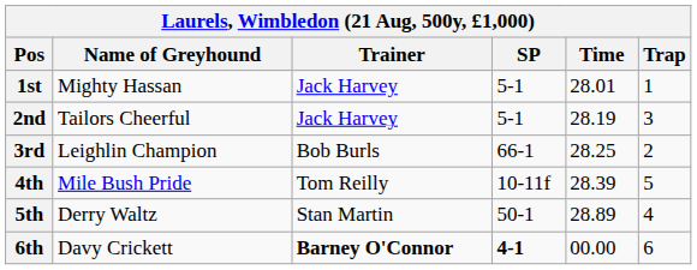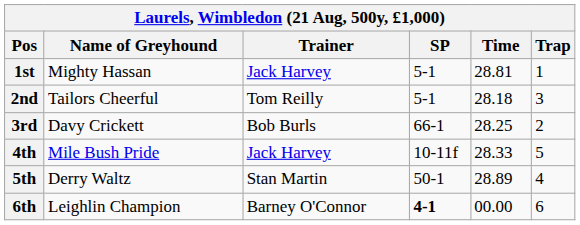1st | Time: 28.01 -> 28.81
2nd | Trainer: Jack Harvey -> Tom Reilly
2nd | Time: 28.19 -> 28.18
3rd | Name of Greyhound: Leighlin Champion -> Davy Crickett
4th | Trainer: Tom Reilly -> Jack Harvey
4th | Time: 28.39 -> 28.33
6th | Name of Greyhound: Davy Crickett -> Leighlin Champion
6th | Trainer: bold -> normal
